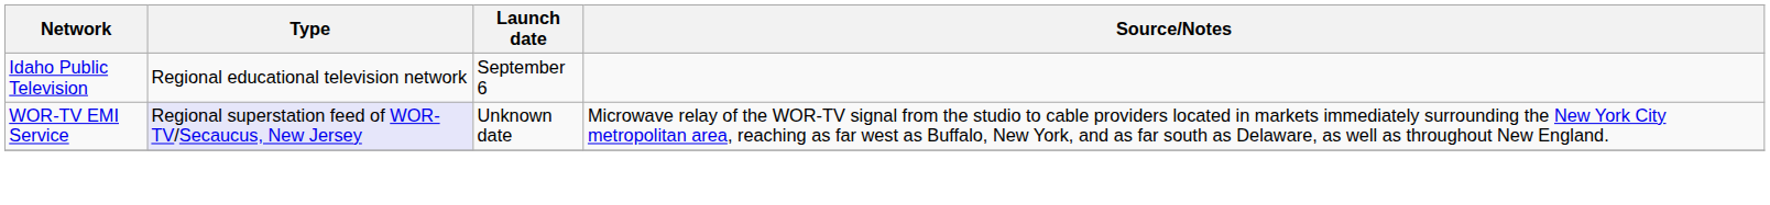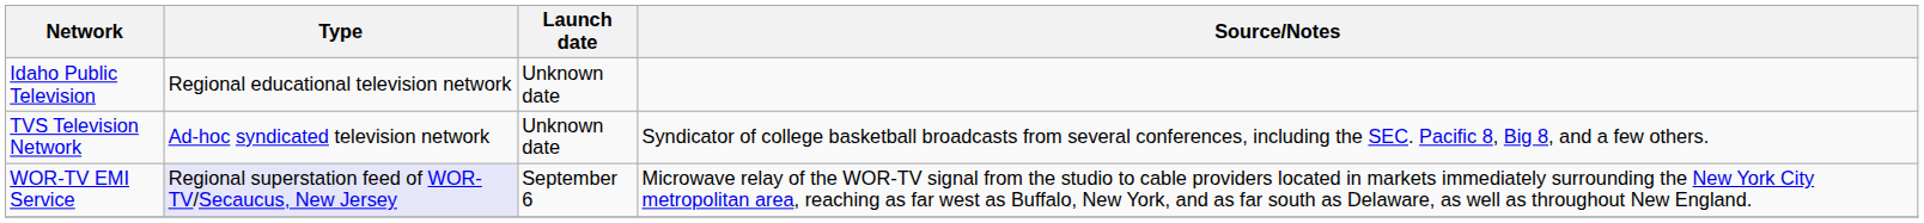Idaho Public Television | Launch date: September 6 -> Unknown date
+ row: TVS Television Network | Ad-hoc syndicated television network | Unknown date | Syndicator of college basketball broadcasts from several conferences, including the SEC. Pacific 8, Big 8, and a few others.
WOR-TV EMI Service | Launch date: Unknown date -> September 6
